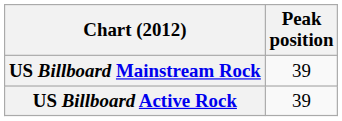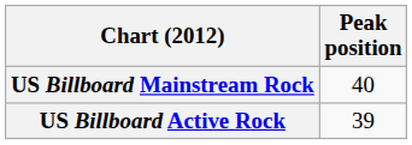US Billboard Mainstream Rock | Peak position: 39 -> 40
